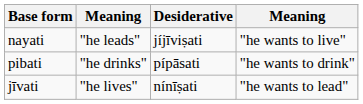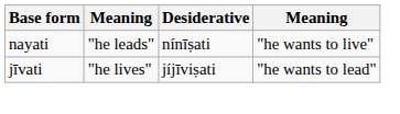nayati | Desiderative: jíjīviṣati -> nínīṣati
- row: pibati | "he drinks" | pípāsati | "he wants to drink"
jīvati | Desiderative: nínīṣati -> jíjīviṣati
